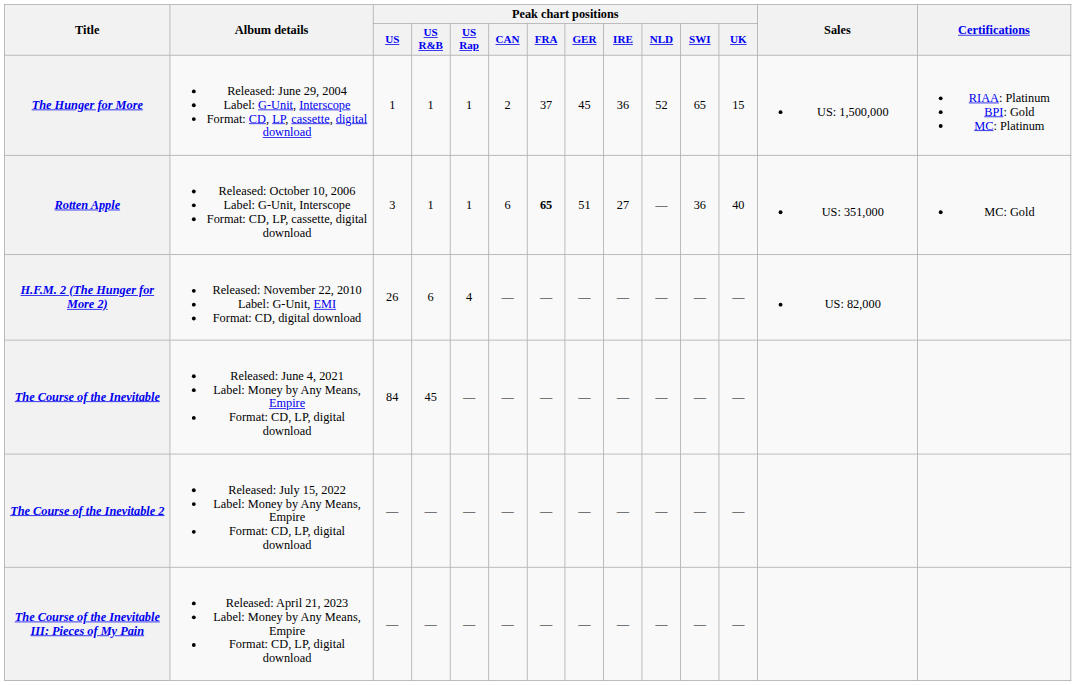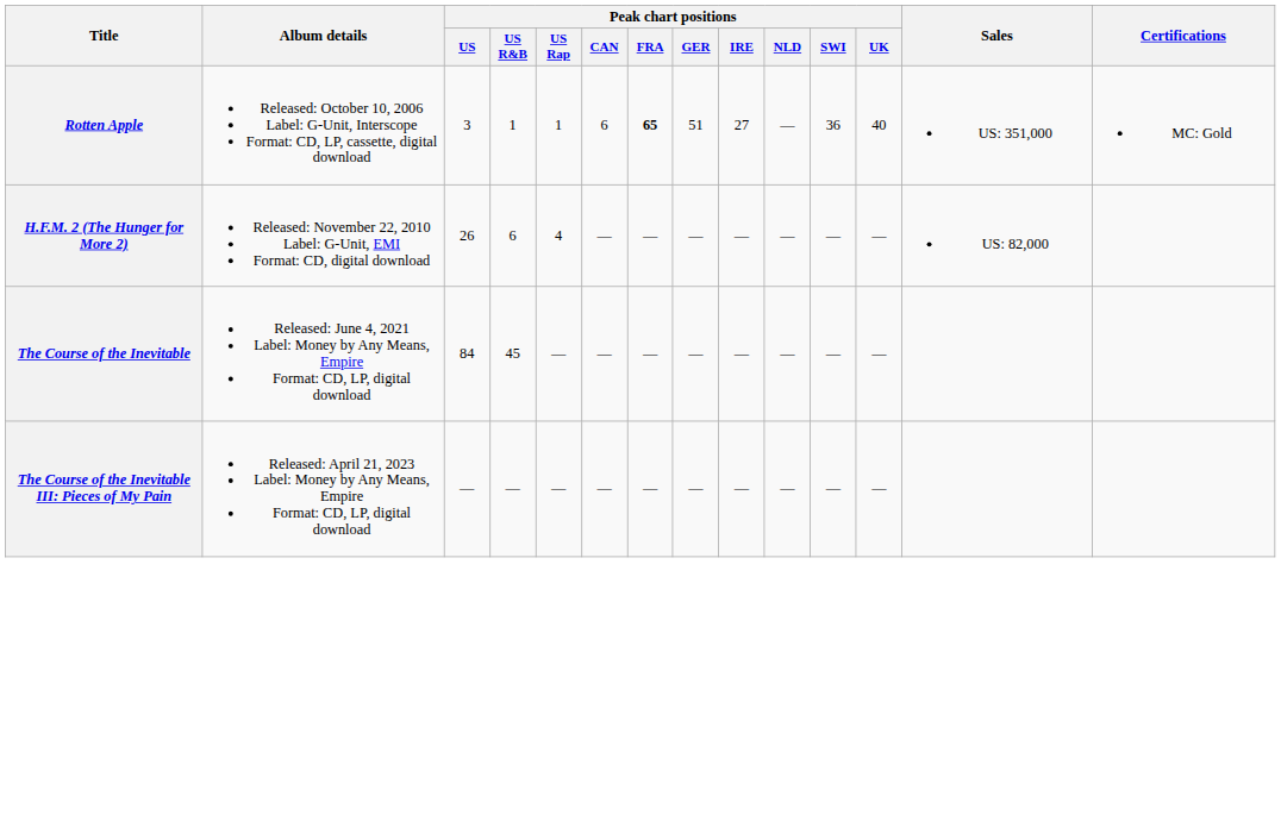- row: The Hunger for More | Released: June 29, 2004 Label: G-Unit, Interscope Format: CD, LP, cassette, digital download | 1 | 1 | 1 | 2 | 37 | 45 | 36 | 52 | 65 | 15 | US: 1,500,000 | RIAA: Platinum BPI: Gold MC: Platinum
- row: The Course of the Inevitable 2 | Released: July 15, 2022 Label: Money by Any Means, Empire Format: CD, LP, digital download | — | — | — | — | — | — | — | — | — | —
